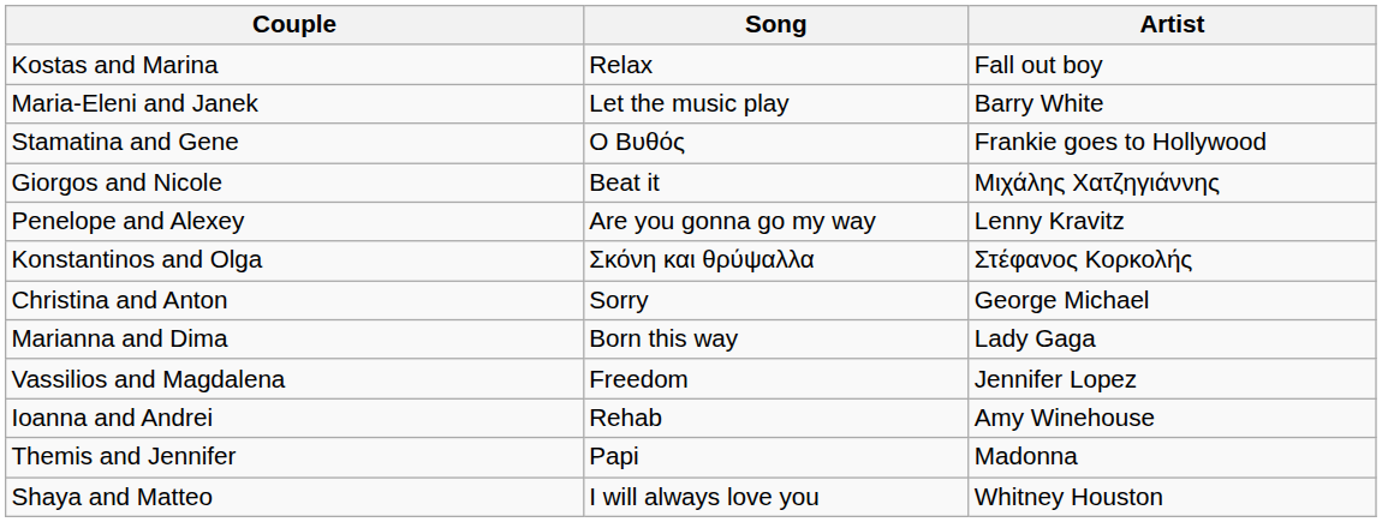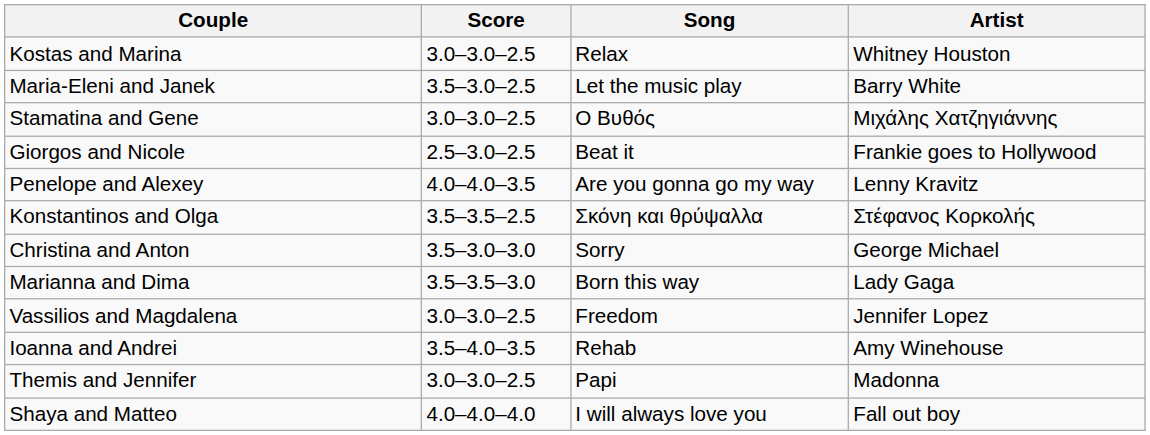+ column: Score | 3.0–3.0–2.5 | 3.5–3.0–2.5 | 3.0–3.0–2.5 | 2.5–3.0–2.5 | 4.0–4.0–3.5 | 3.5–3.5–2.5 | 3.5–3.0–3.0 | 3.5–3.5–3.0 | 3.0–3.0–2.5 | 3.5–4.0–3.5 | 3.0–3.0–2.5 | 4.0–4.0–4.0
Kostas and Marina | Artist: Fall out boy -> Whitney Houston
Stamatina and Gene | Artist: Frankie goes to Hollywood -> Μιχάλης Χατζηγιάννης
Giorgos and Nicole | Artist: Μιχάλης Χατζηγιάννης -> Frankie goes to Hollywood
Shaya and Matteo | Artist: Whitney Houston -> Fall out boy
